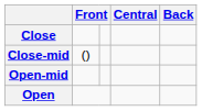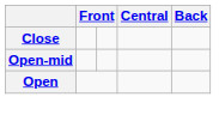- row: Close-mid | ()
